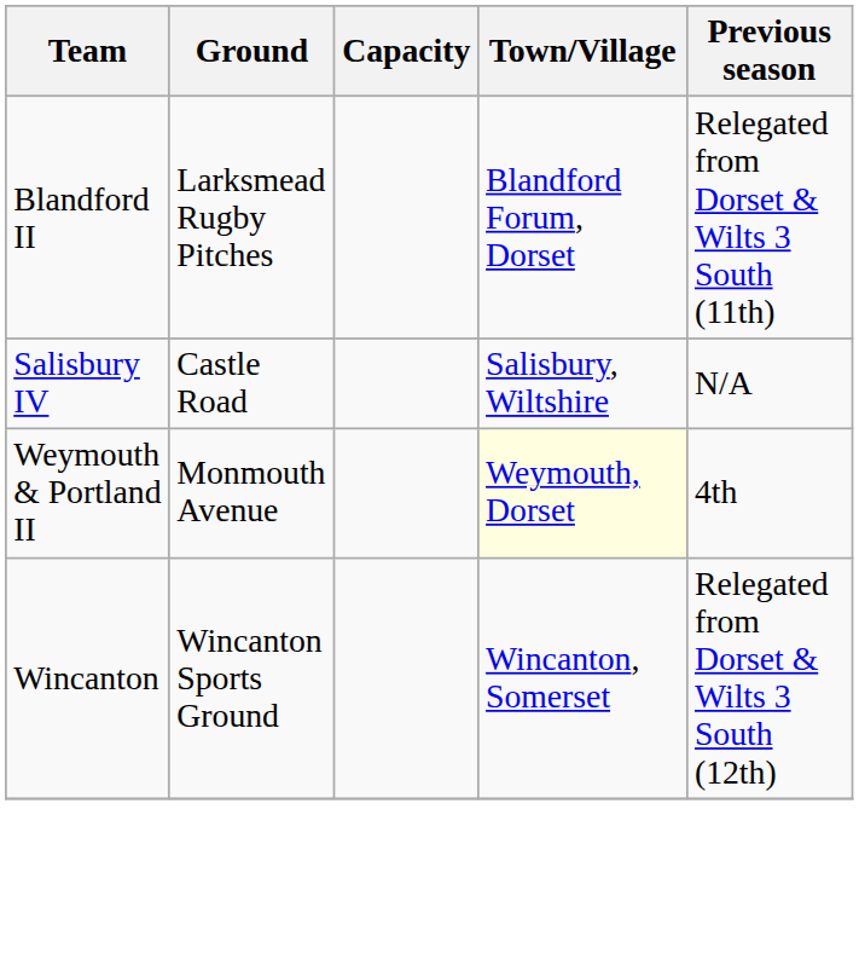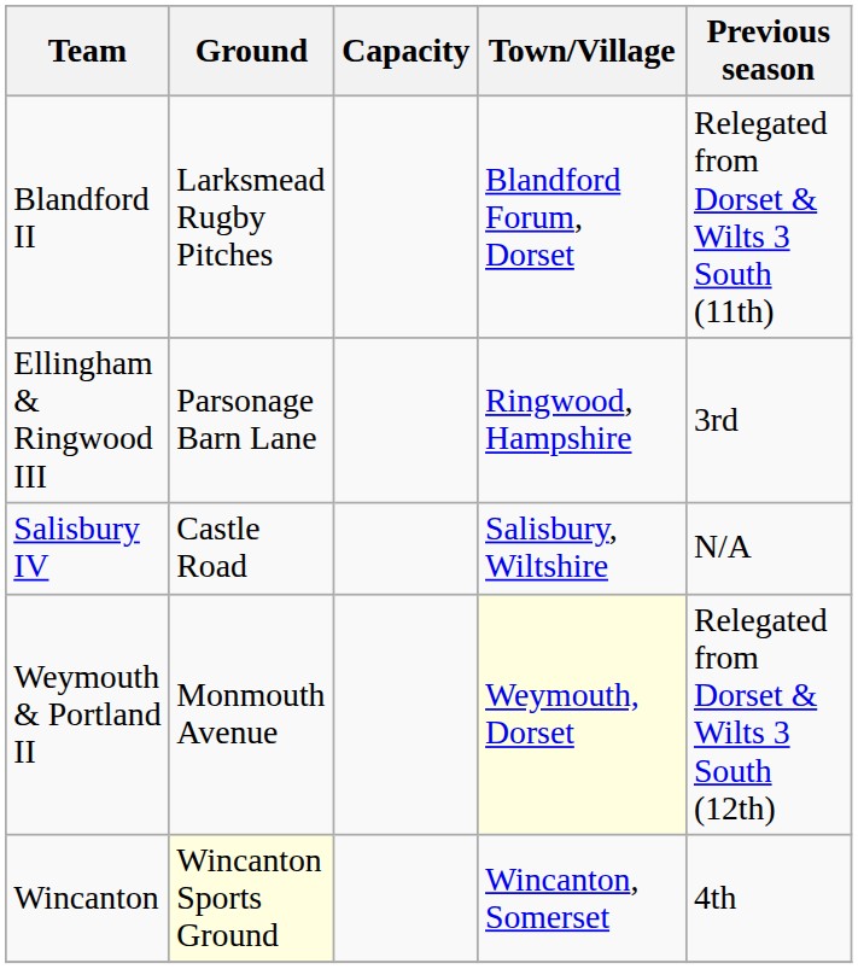+ row: Ellingham & Ringwood III | Parsonage Barn Lane | Ringwood, Hampshire | 3rd
Weymouth & Portland II | Previous season: 4th -> Relegated from Dorset & Wilts 3 South (12th)
Wincanton | Ground: no background -> lightyellow background
Wincanton | Previous season: Relegated from Dorset & Wilts 3 South (12th) -> 4th
